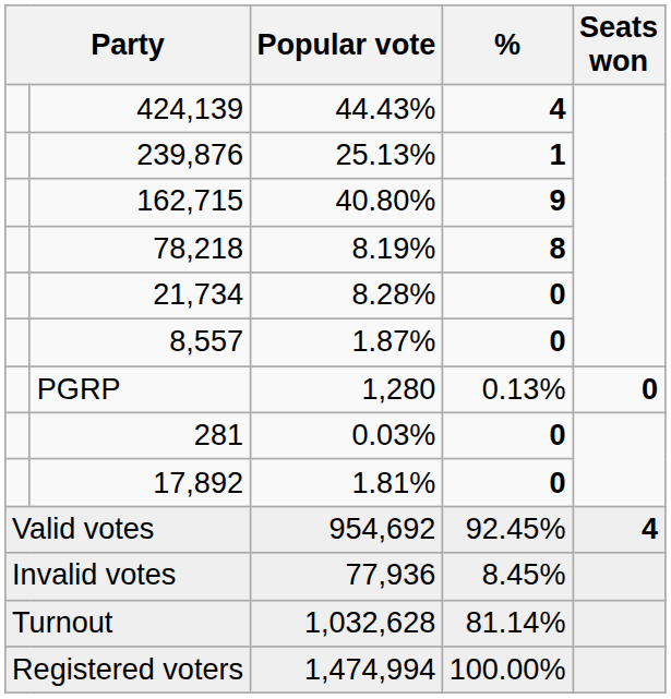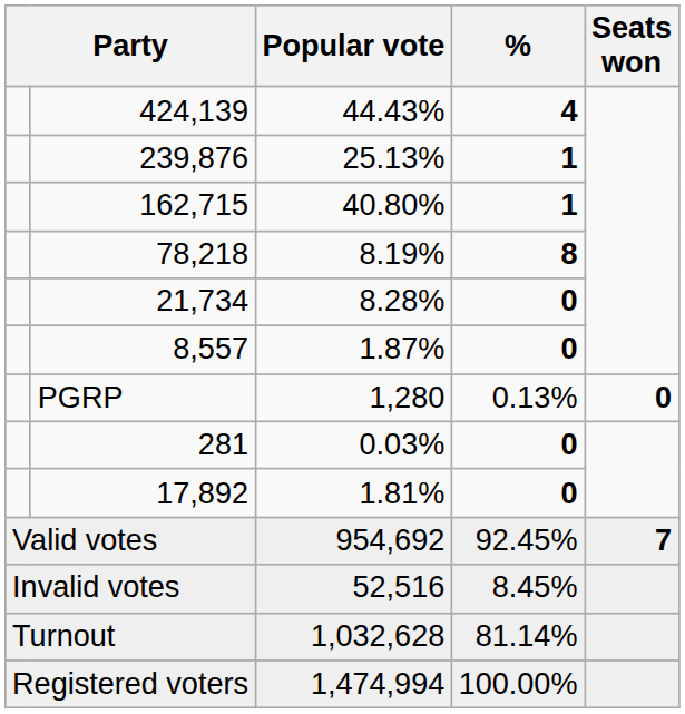162,715 | %: 9 -> 1
Valid votes | Seats won: 4 -> 7
Invalid votes | Popular vote: 77,936 -> 52,516
